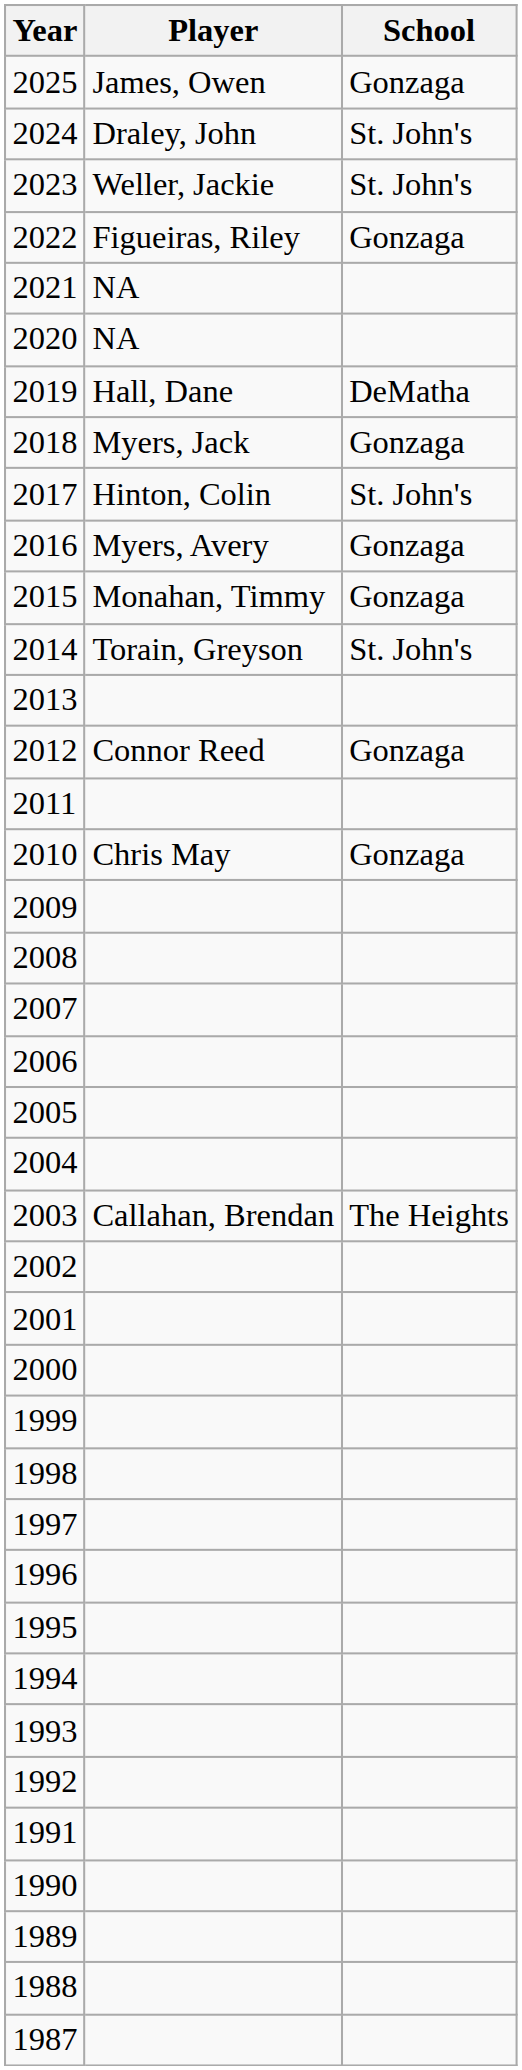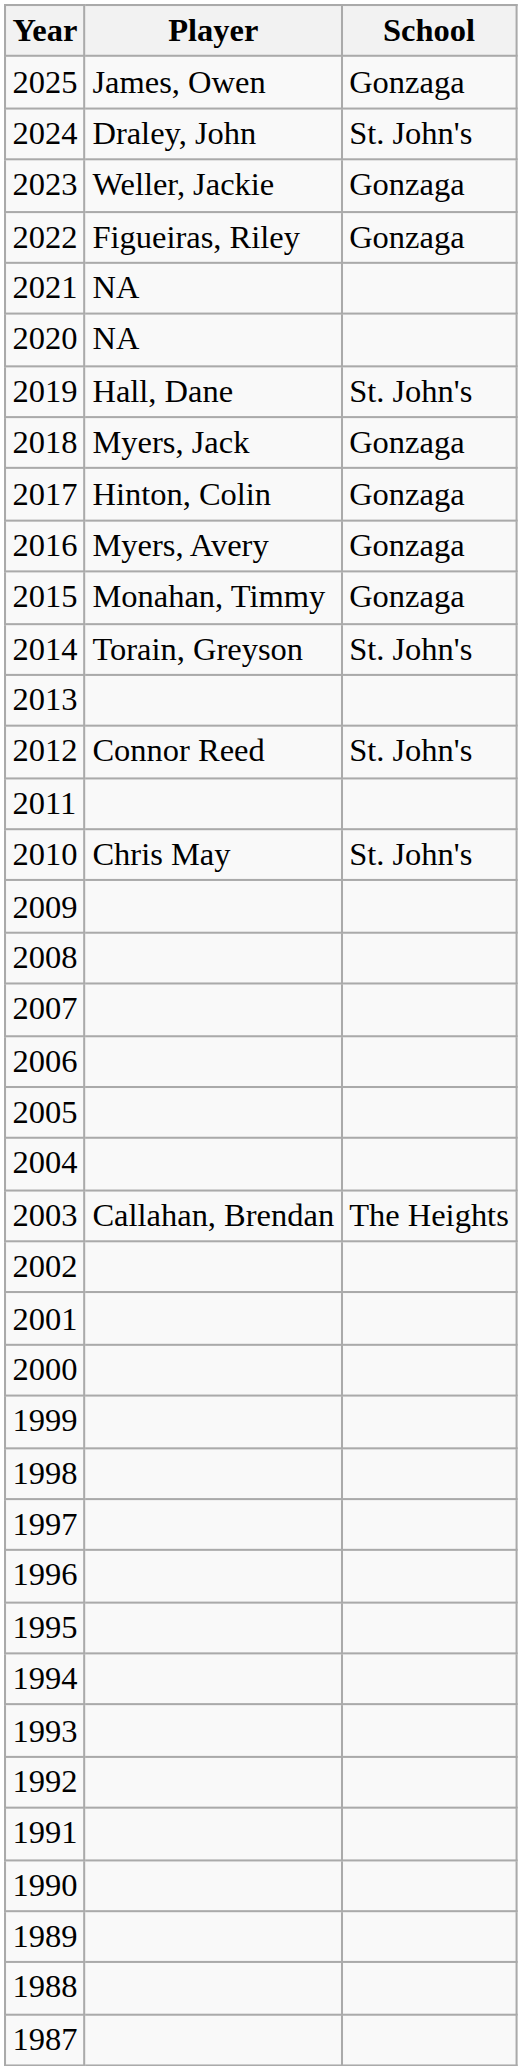2023 | School: St. John's -> Gonzaga
2019 | School: DeMatha -> St. John's
2017 | School: St. John's -> Gonzaga
2012 | School: Gonzaga -> St. John's
2010 | School: Gonzaga -> St. John's
